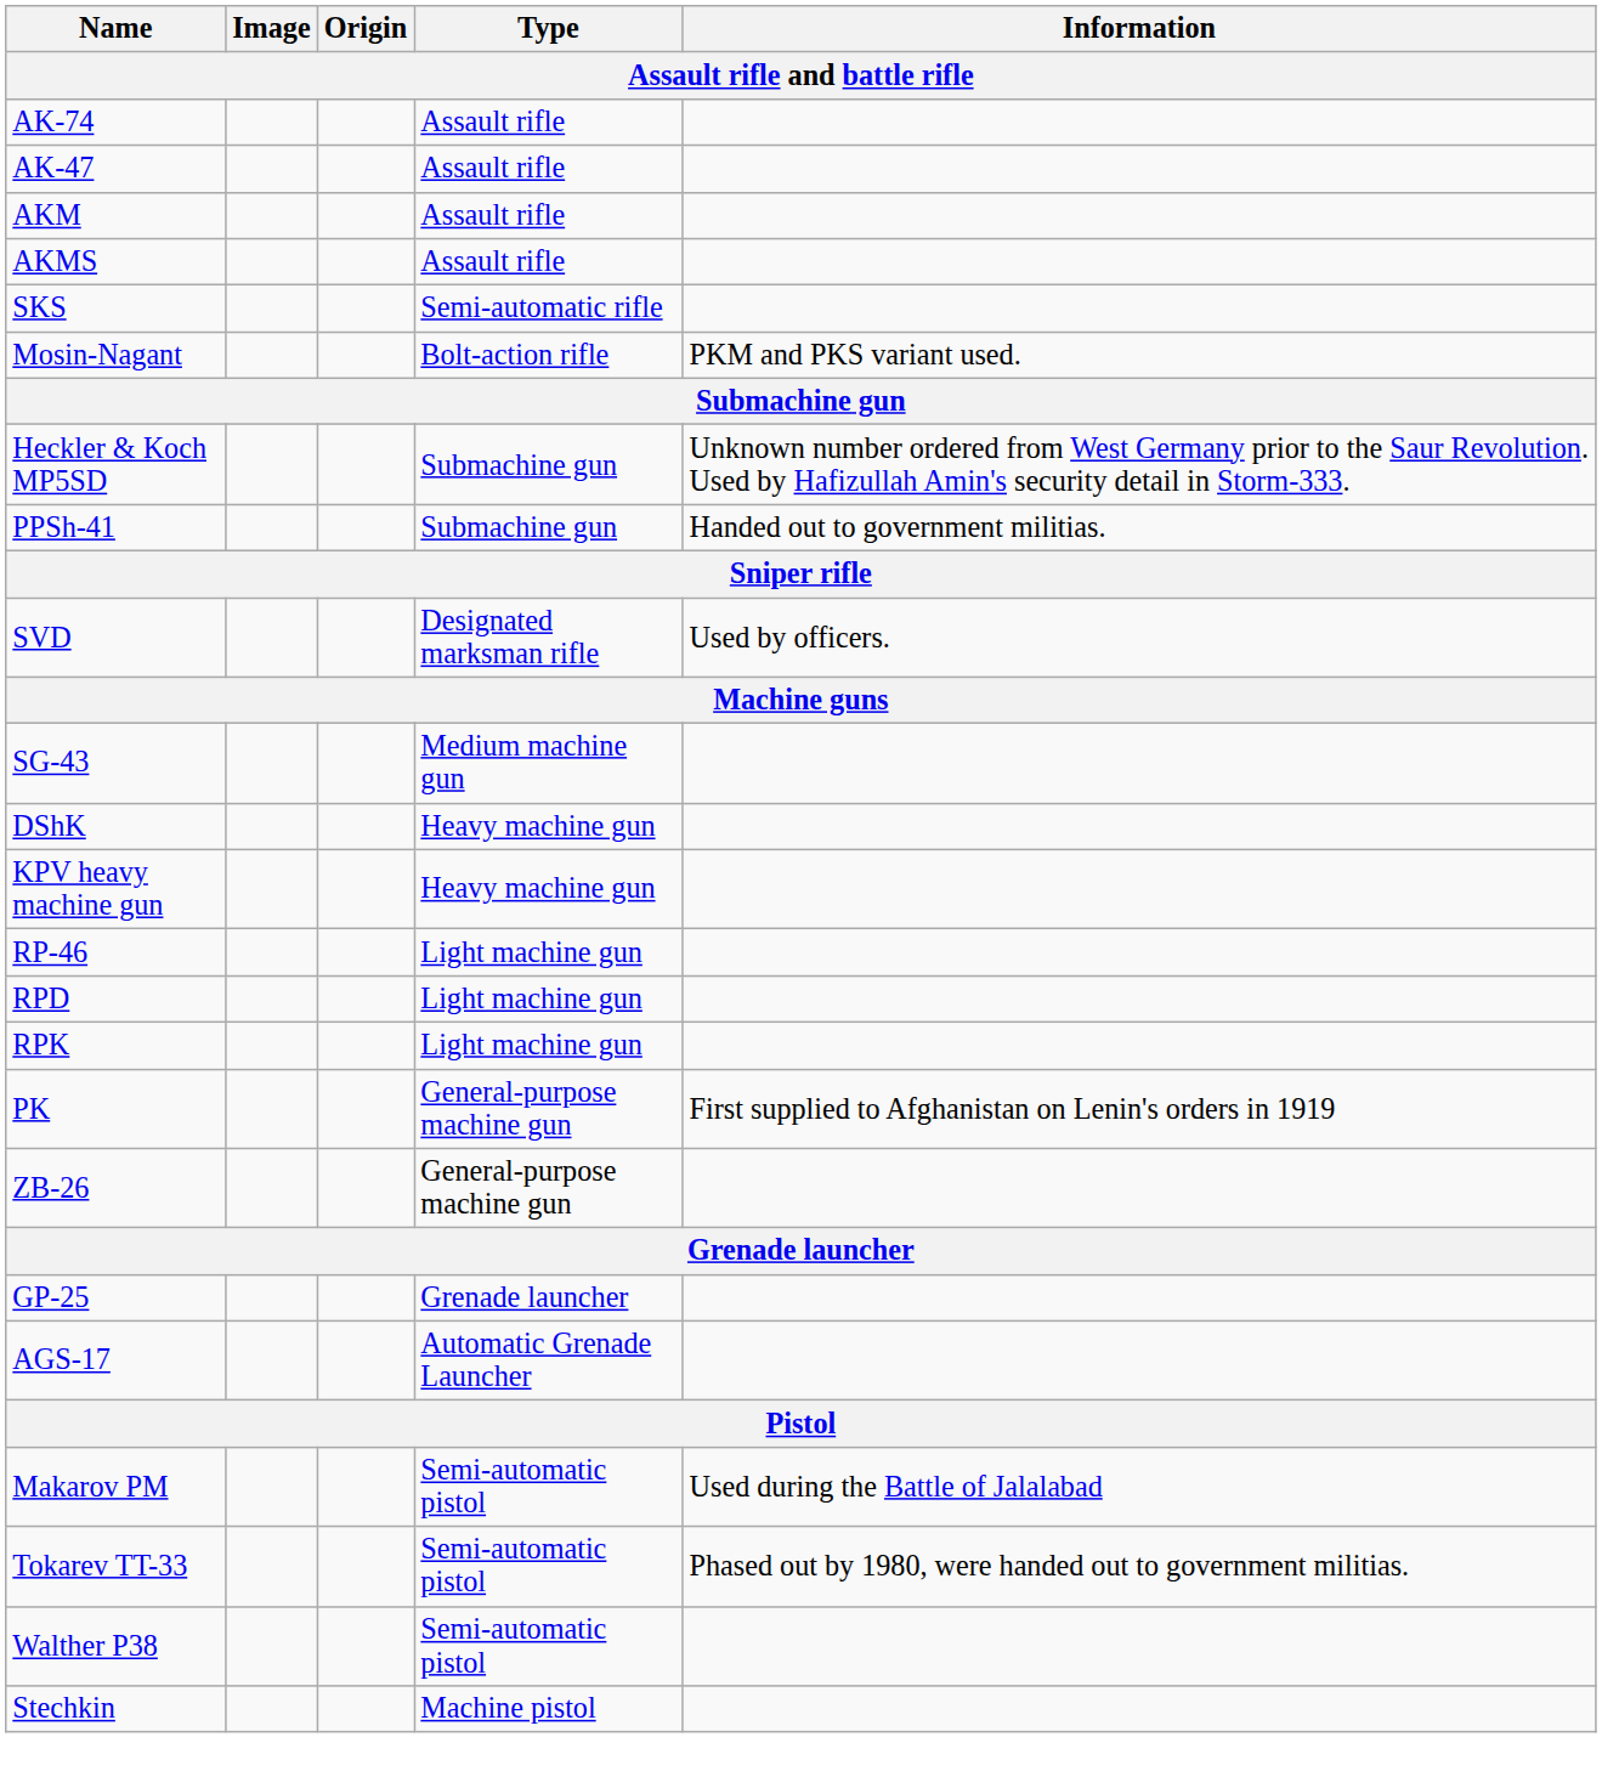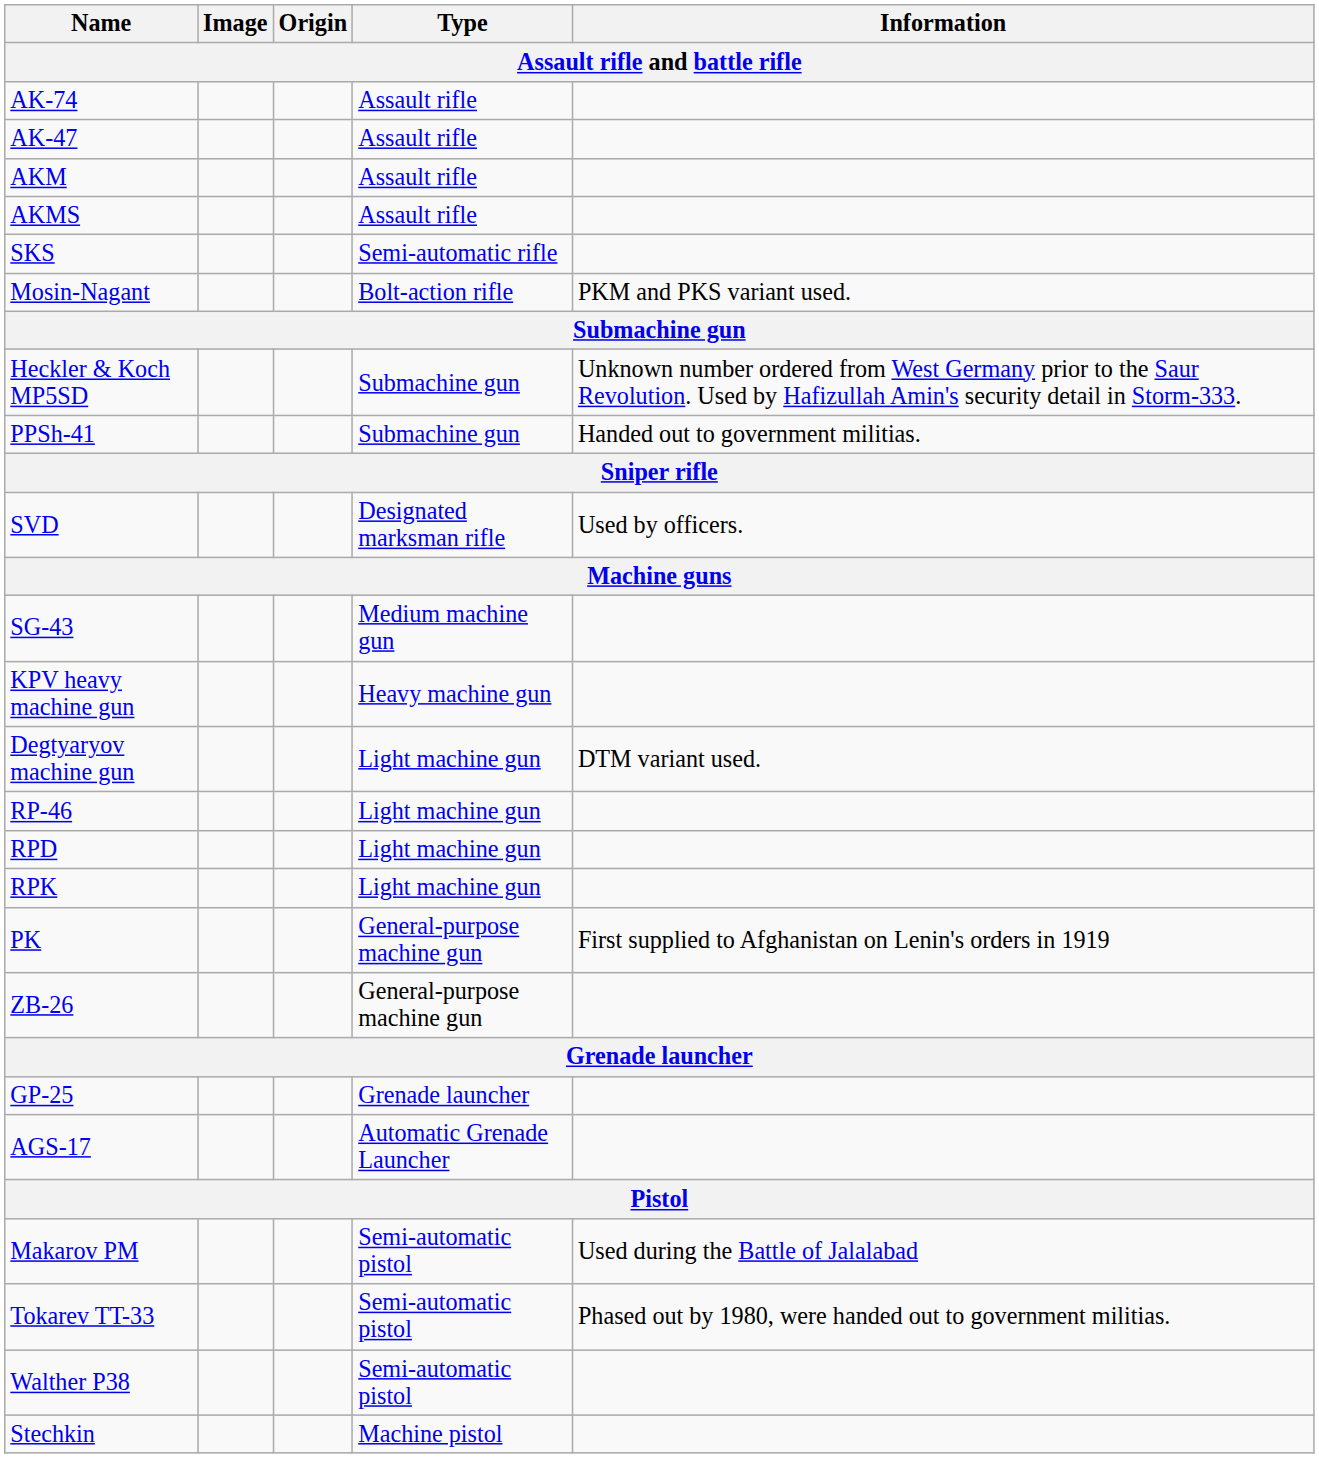- row: DShK | Heavy machine gun
+ row: Degtyaryov machine gun | Light machine gun | DTM variant used.
